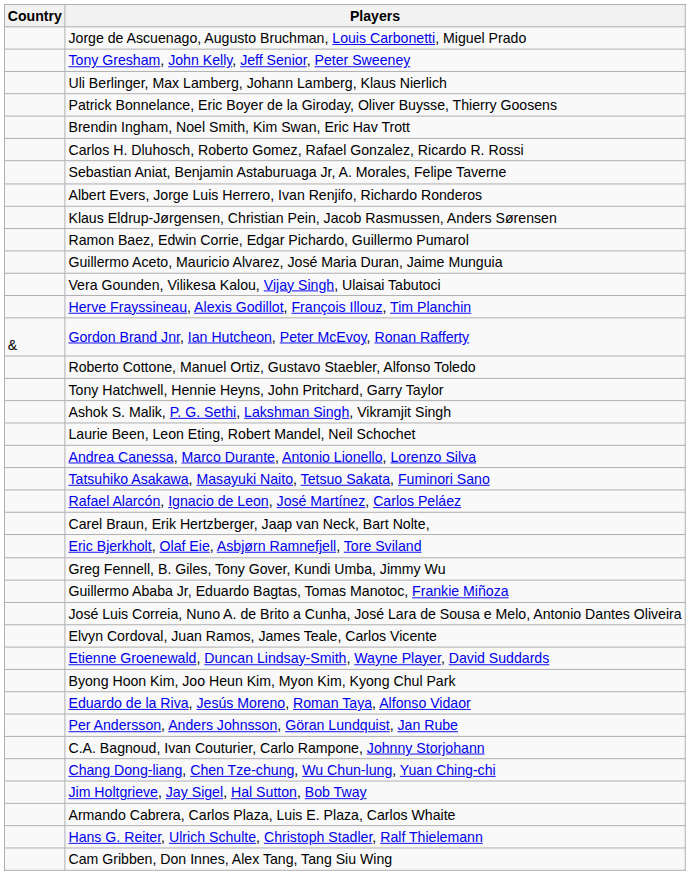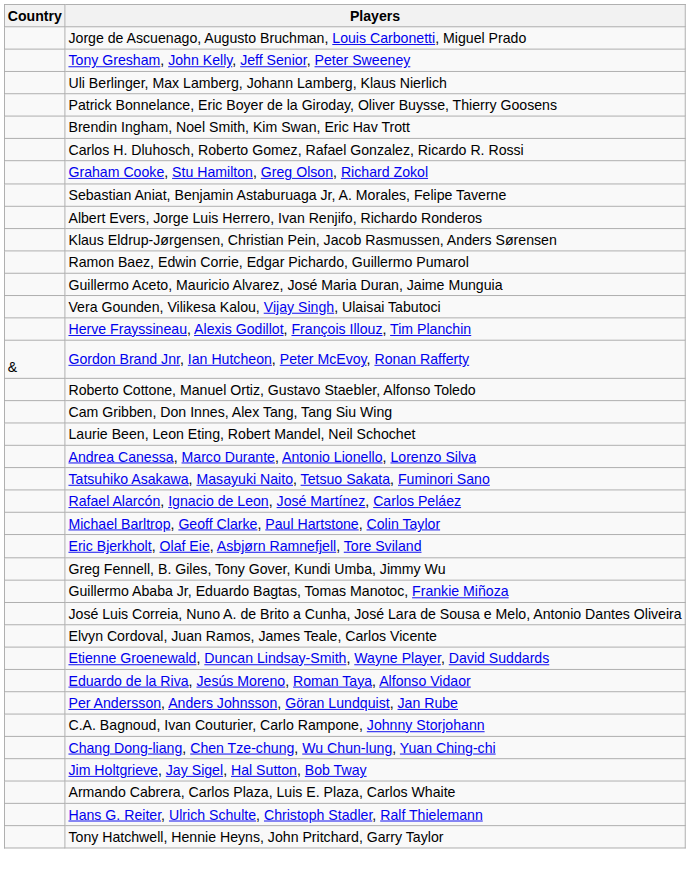+ row: Graham Cooke, Stu Hamilton, Greg Olson, Richard Zokol
rows swapped: Cam Gribben, Don Innes, Alex Tang, Tang Siu Wing <-> Tony Hatchwell, Hennie Heyns, John Pritchard, Garry Taylor
- row: Ashok S. Malik, P. G. Sethi, Lakshman Singh, Vikramjit Singh
- row: Carel Braun, Erik Hertzberger, Jaap van Neck, Bart Nolte,
+ row: Michael Barltrop, Geoff Clarke, Paul Hartstone, Colin Taylor
- row: Byong Hoon Kim, Joo Heun Kim, Myon Kim, Kyong Chul Park
